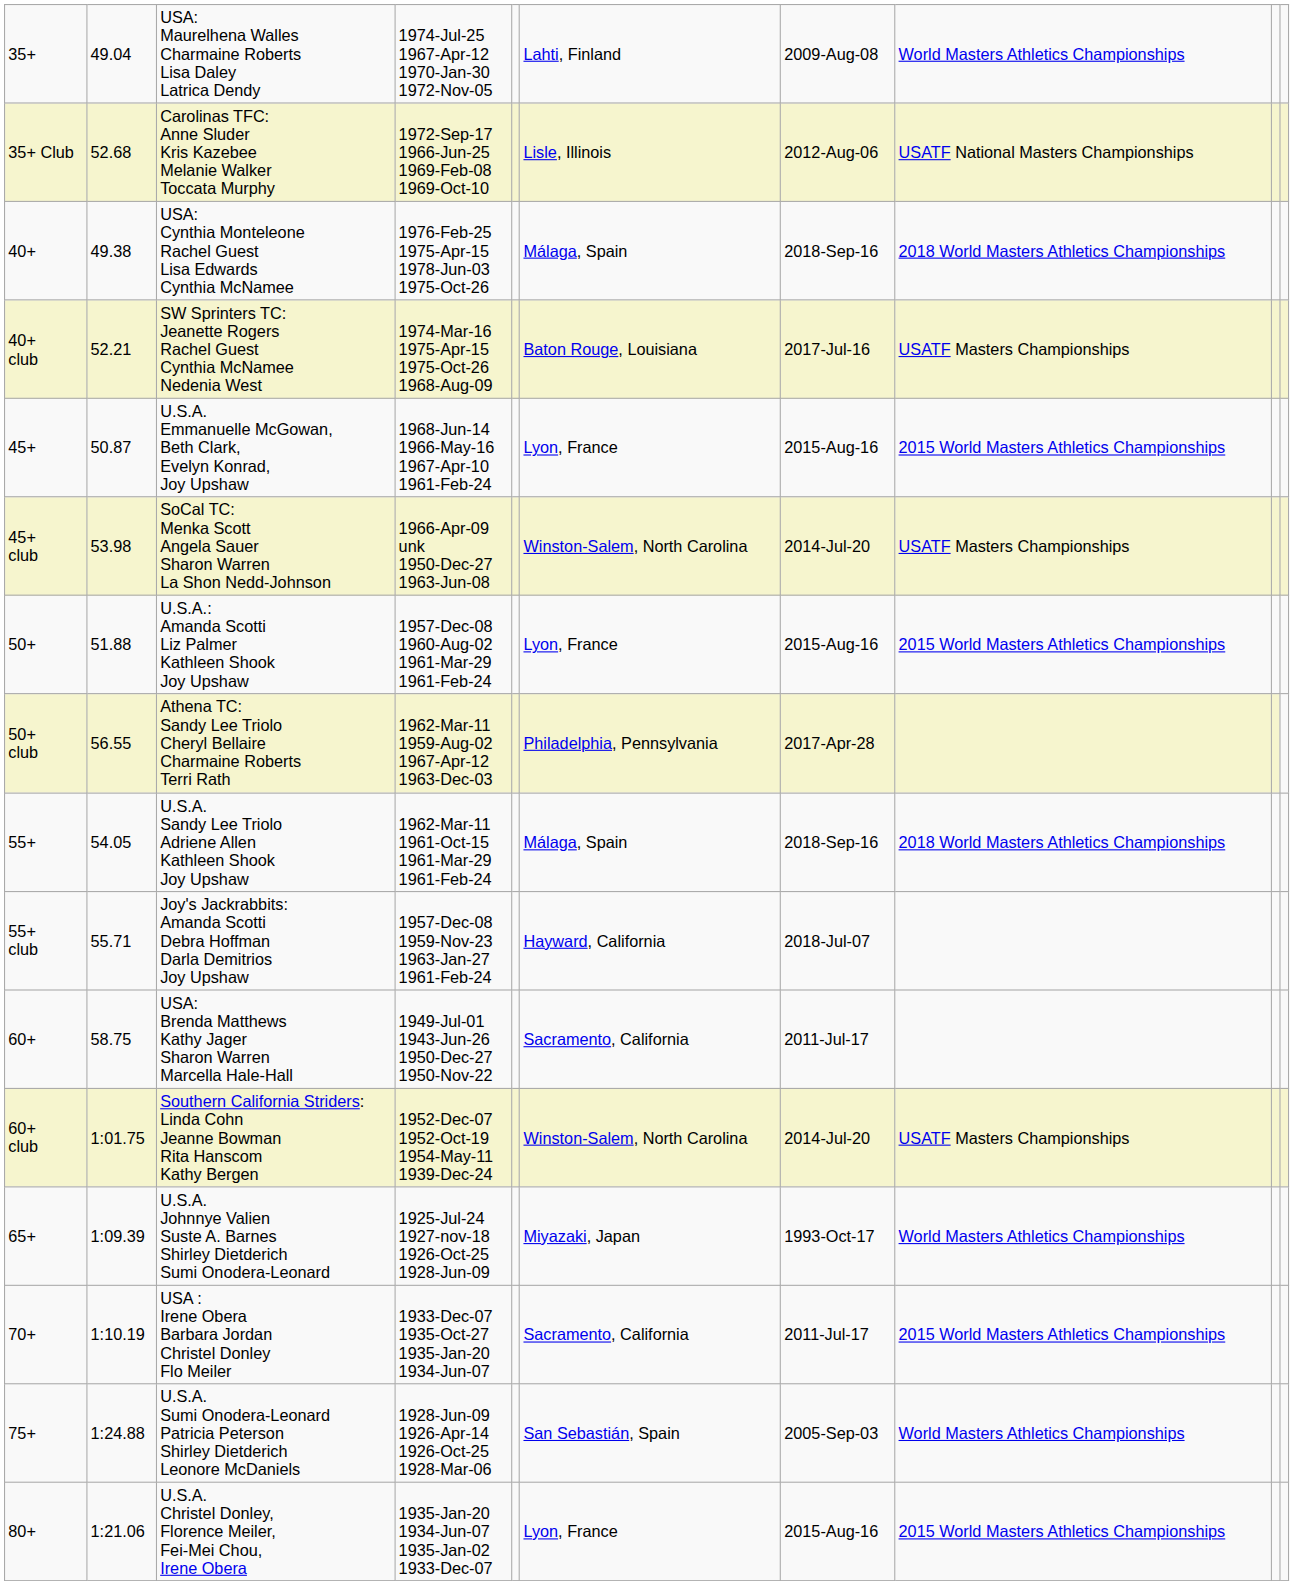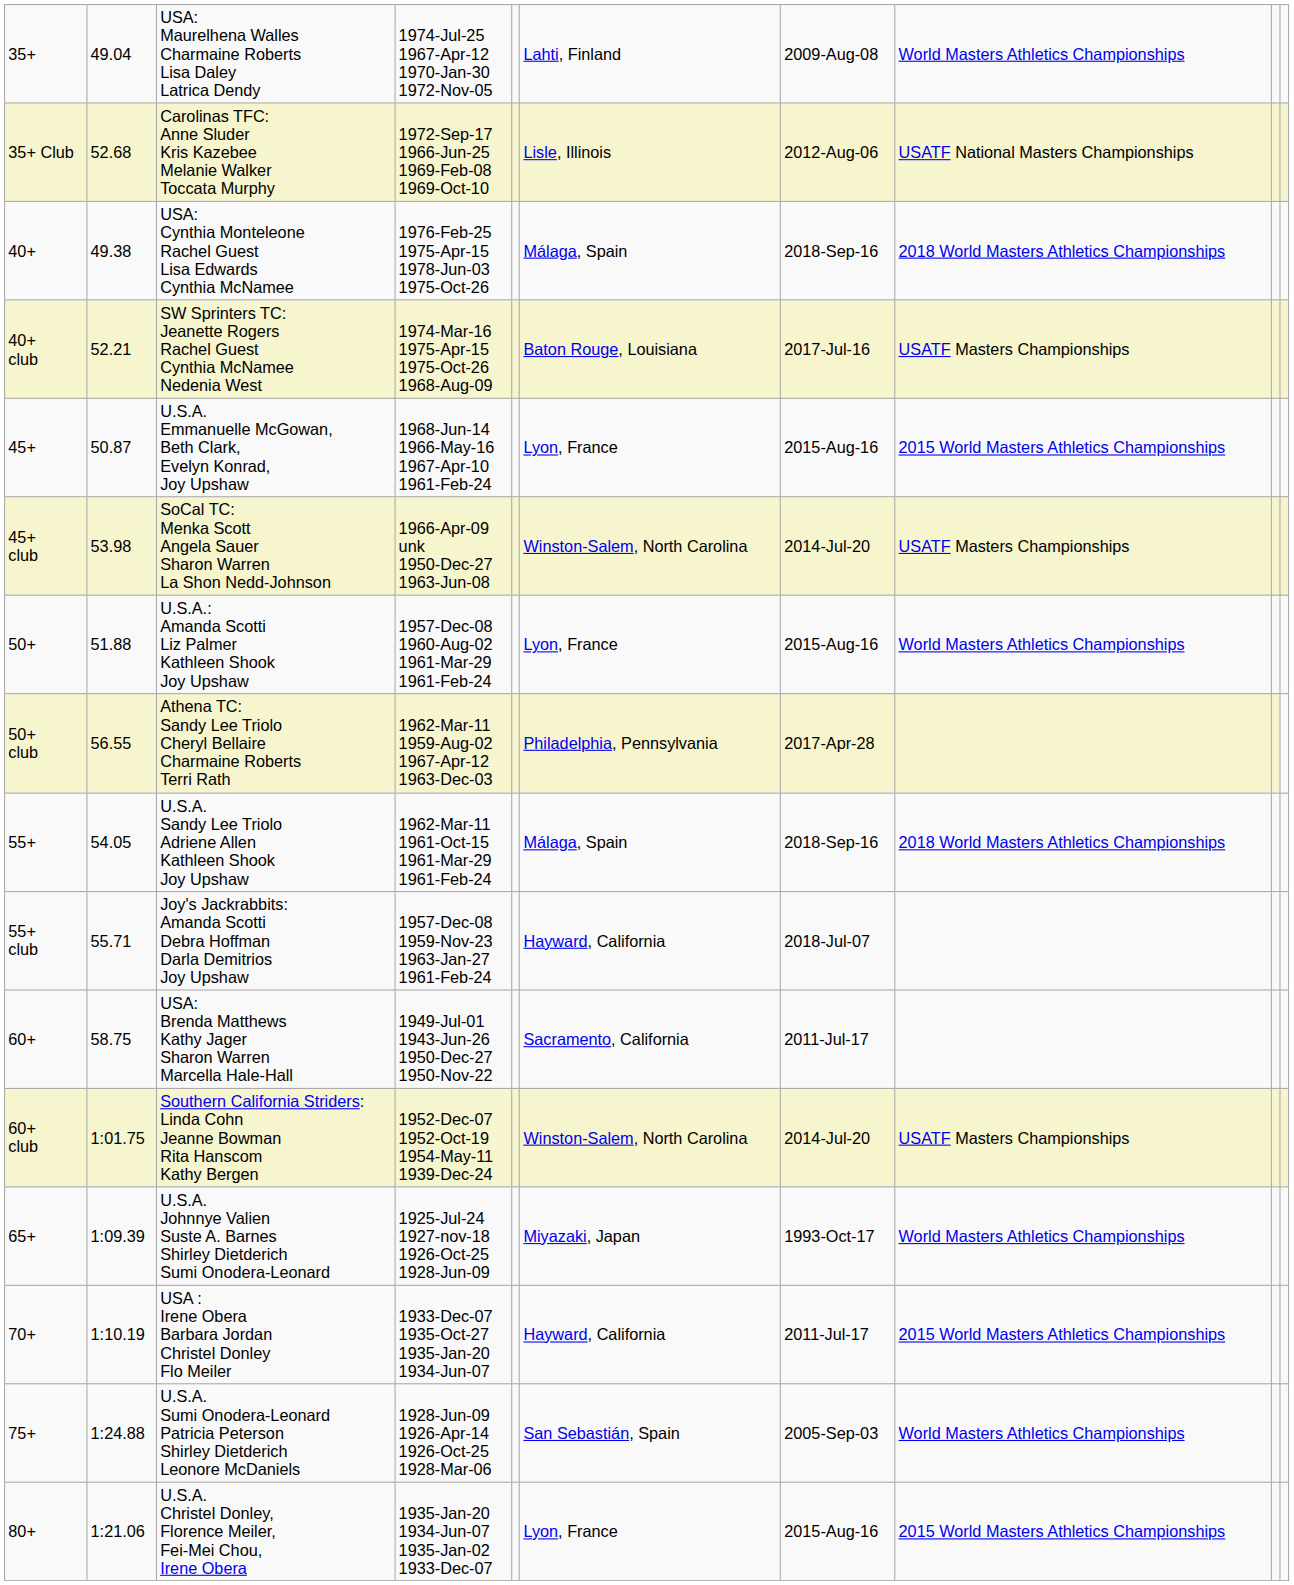U.S.A.: Amanda Scotti Liz Palmer Kathleen Shook Joy Upshaw | column 8: 2015 World Masters Athletics Championships -> World Masters Athletics Championships
USA : Irene Obera Barbara Jordan Christel Donley Flo Meiler | column 6: Sacramento, California -> Hayward, California
